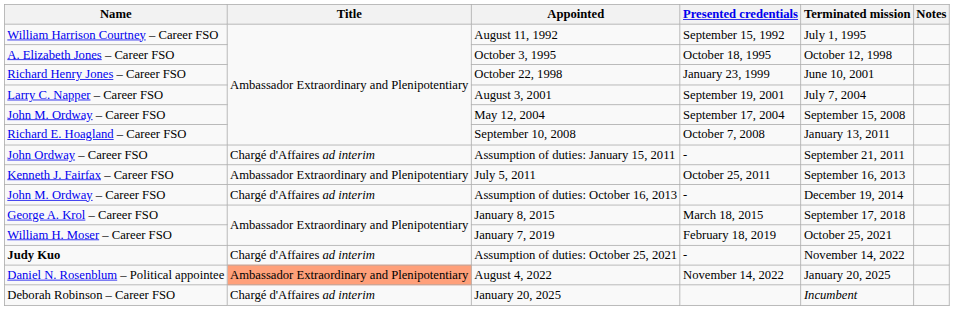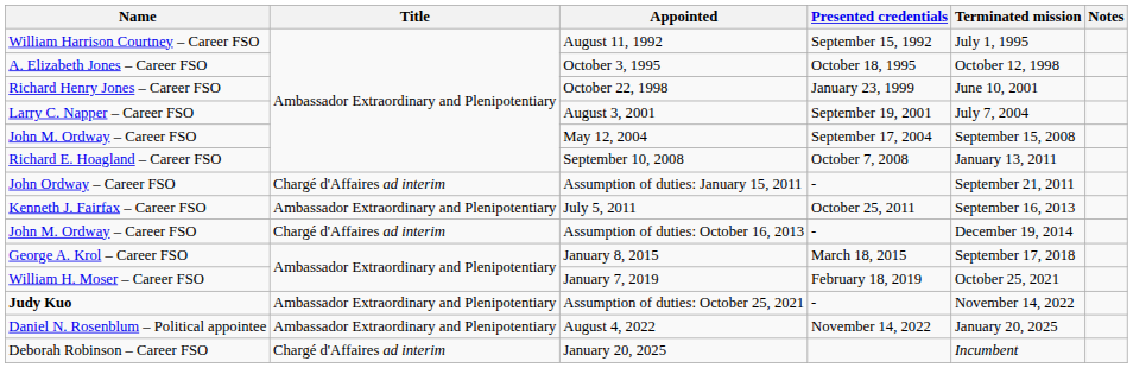Assumption of duties: October 25, 2021 | Title: Chargé d'Affaires ad interim -> Ambassador Extraordinary and Plenipotentiary
August 4, 2022 | Title: lightsalmon background -> no background
